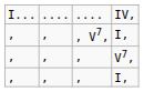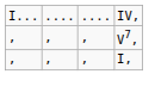- row: , | , | , V7, | I,
